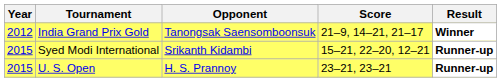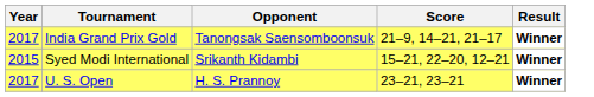India Grand Prix Gold | Year: 2012 -> 2017
Syed Modi International | Result: Runner-up -> Winner
U. S. Open | Year: 2015 -> 2017
U. S. Open | Result: Runner-up -> Winner
